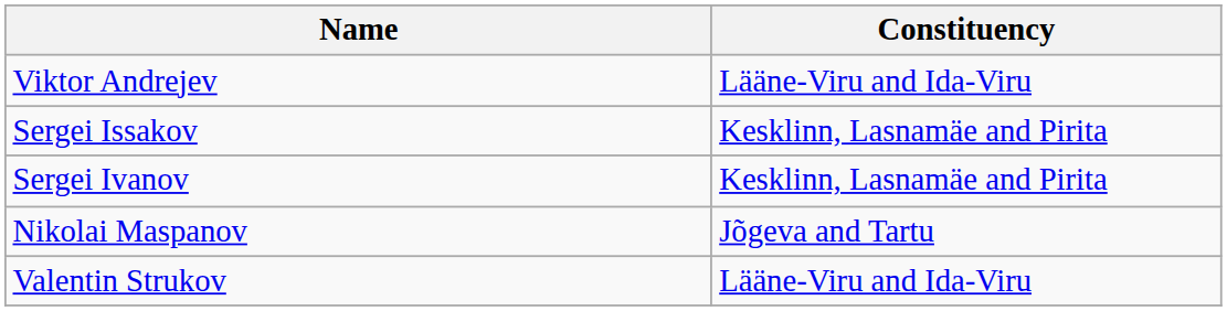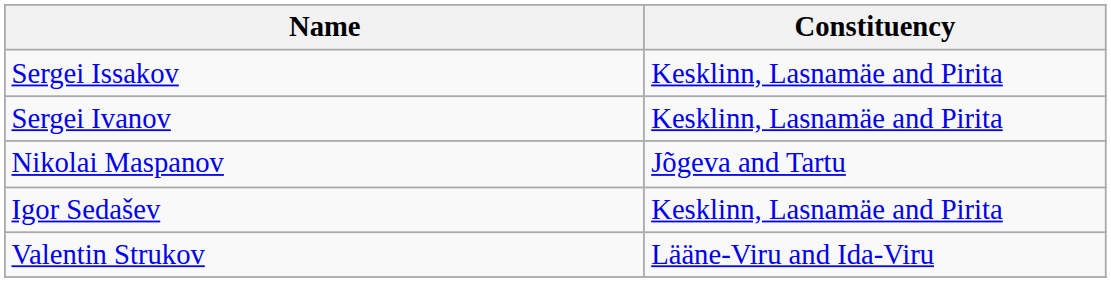- row: Viktor Andrejev | Lääne-Viru and Ida-Viru
+ row: Igor Sedašev | Kesklinn, Lasnamäe and Pirita
